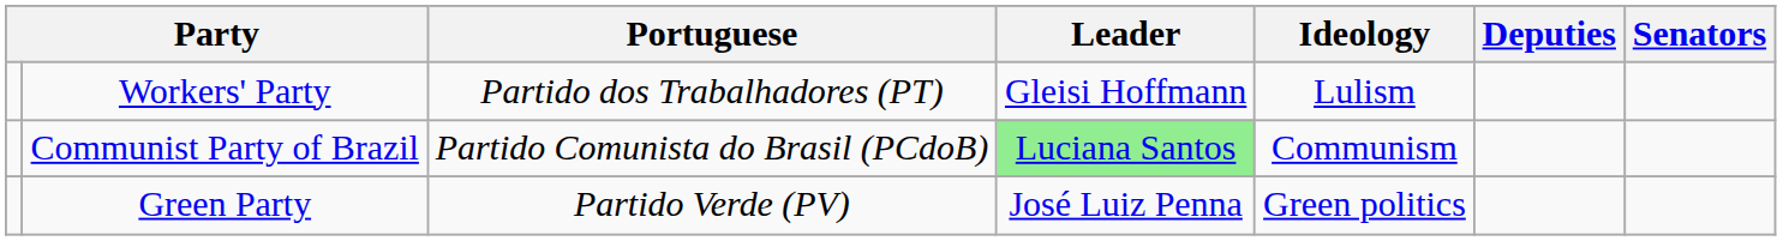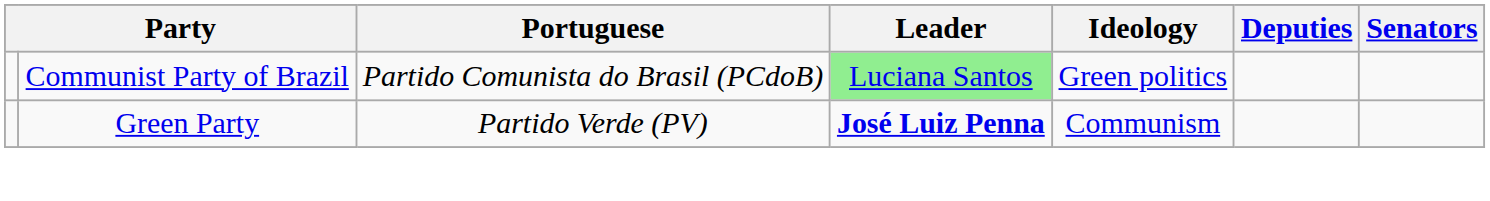- row: Workers' Party | Partido dos Trabalhadores (PT) | Gleisi Hoffmann | Lulism
Communist Party of Brazil | Ideology: Communism -> Green politics
Green Party | Leader: normal -> bold
Green Party | Ideology: Green politics -> Communism
